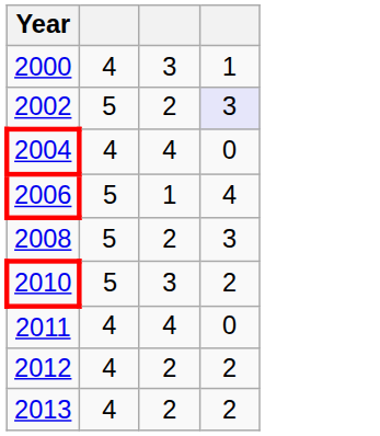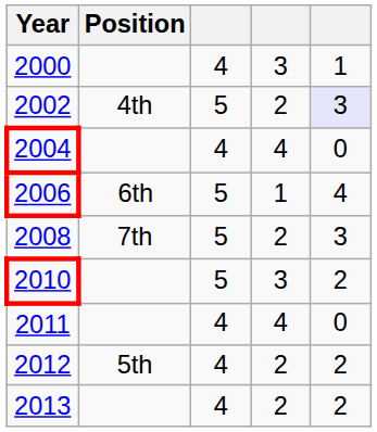+ column: Position | 4th | 6th | 7th | 5th
